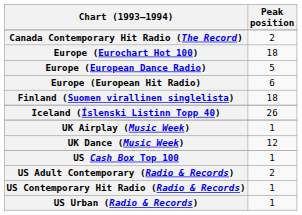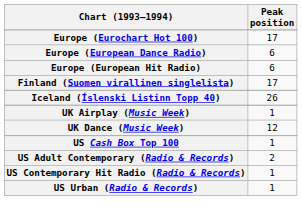- row: Canada Contemporary Hit Radio (The Record) | 2
Europe (Eurochart Hot 100) | Peak position: 18 -> 17
Europe (European Dance Radio) | Peak position: 5 -> 6
Finland (Suomen virallinen singlelista) | Peak position: 18 -> 17
